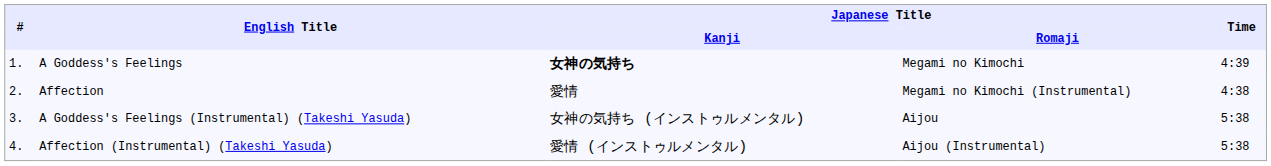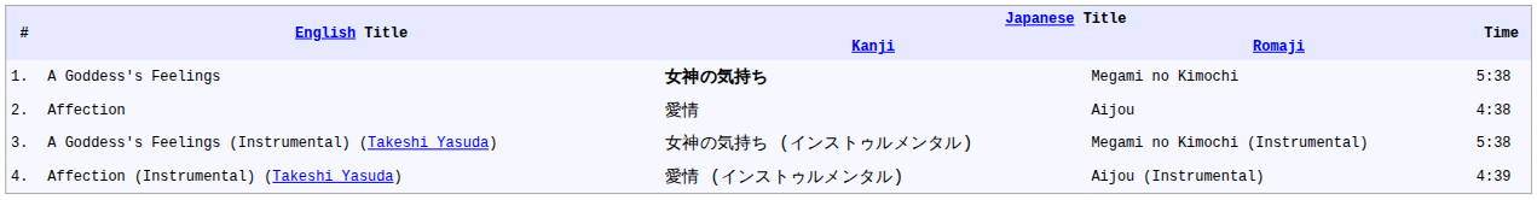A Goddess's Feelings | Time: 4:39 -> 5:38
Affection | Japanese Title / Romaji: Megami no Kimochi (Instrumental) -> Aijou
A Goddess's Feelings (Instrumental) (Takeshi Yasuda) | Japanese Title / Romaji: Aijou -> Megami no Kimochi (Instrumental)
Affection (Instrumental) (Takeshi Yasuda) | Time: 5:38 -> 4:39
